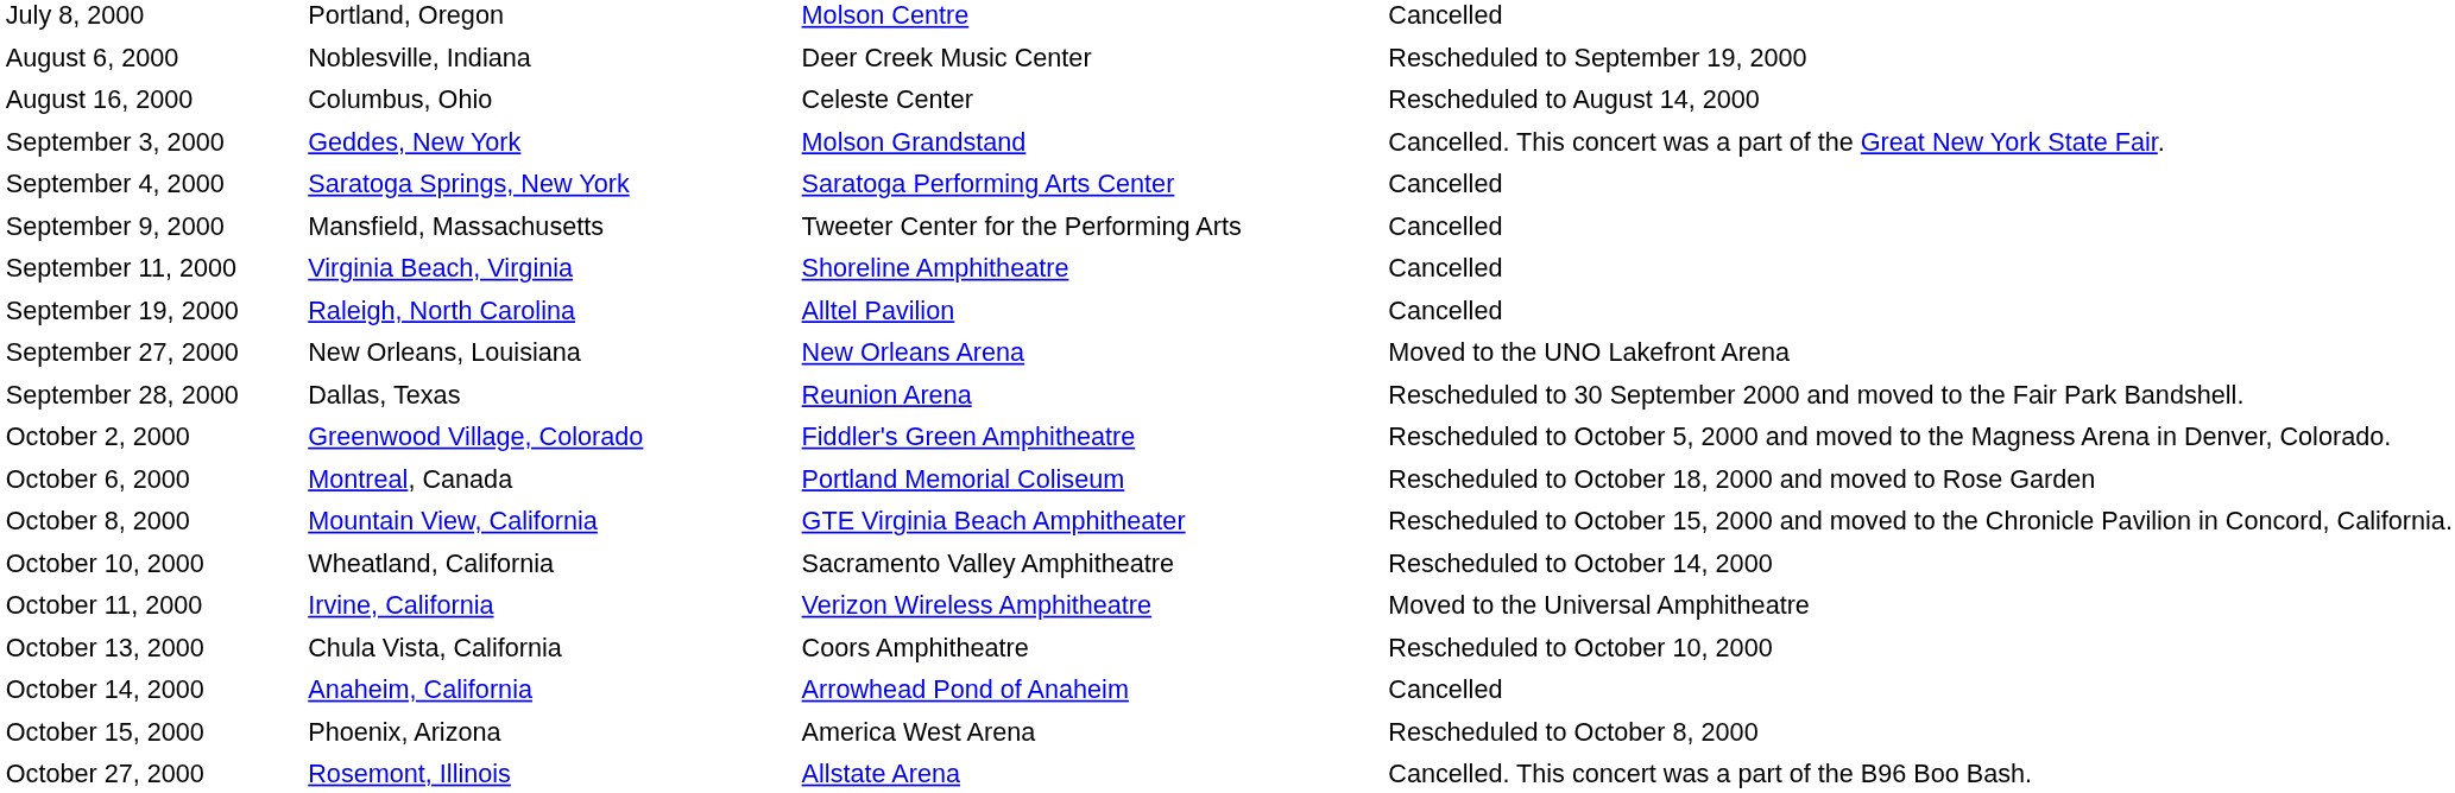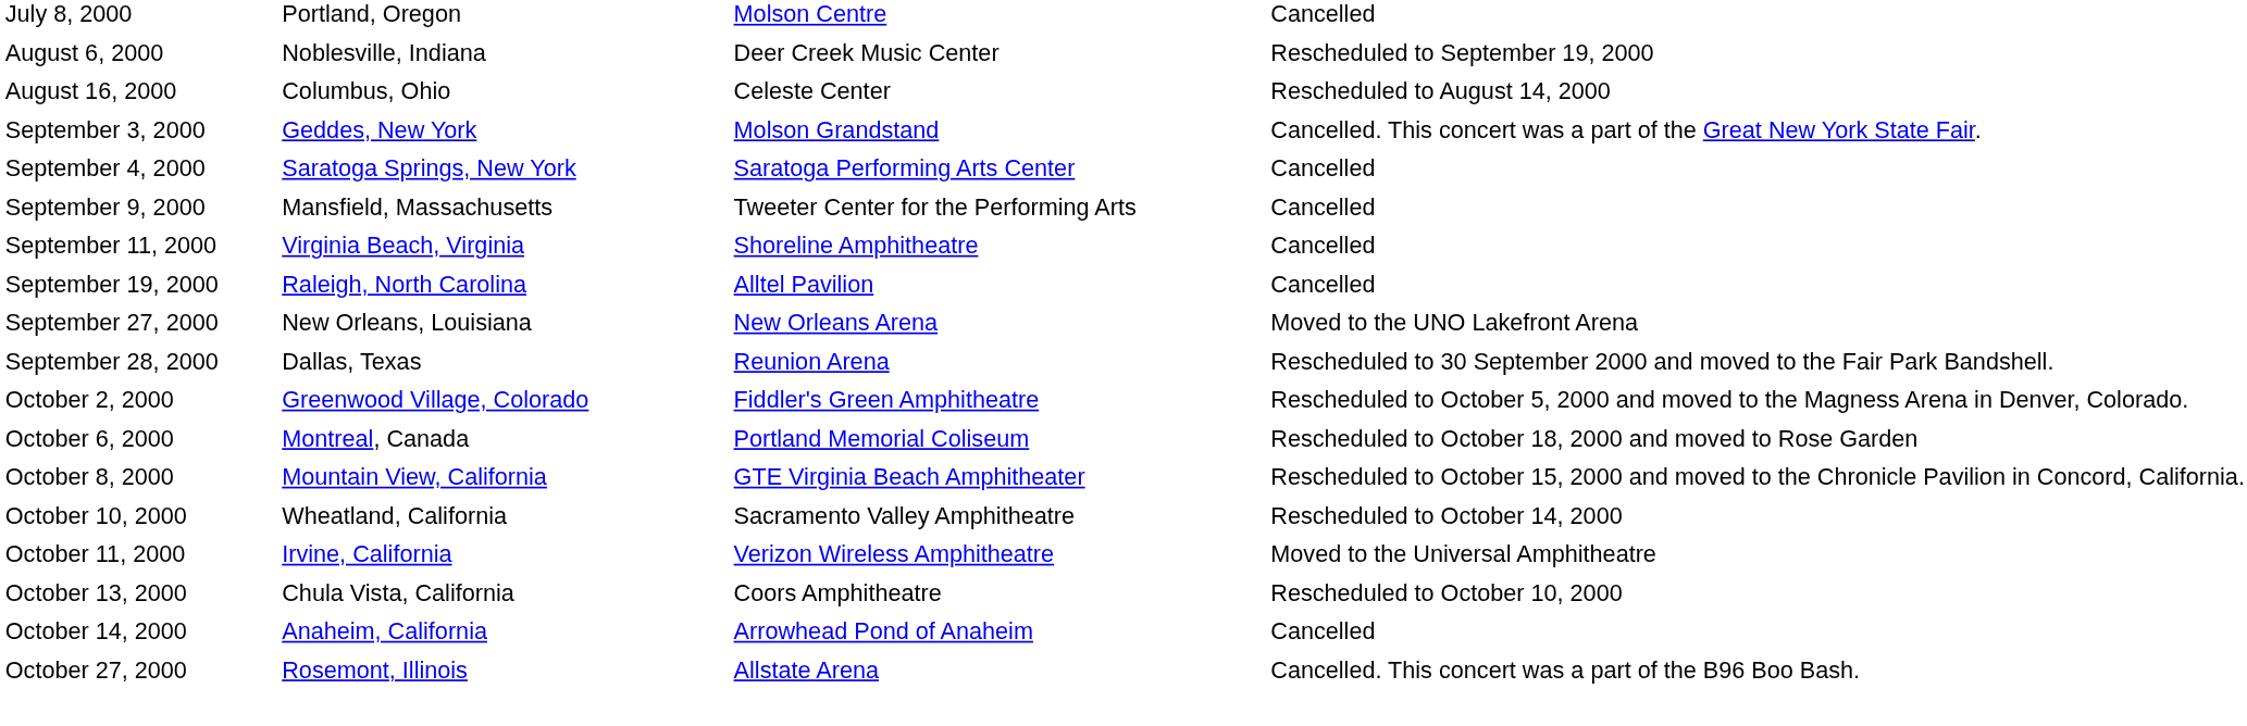- row: October 15, 2000 | Phoenix, Arizona | America West Arena | Rescheduled to October 8, 2000
